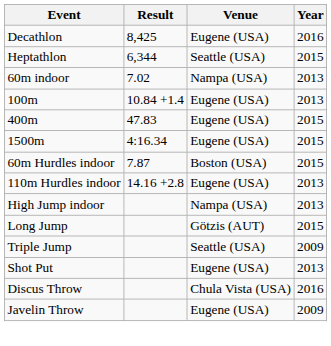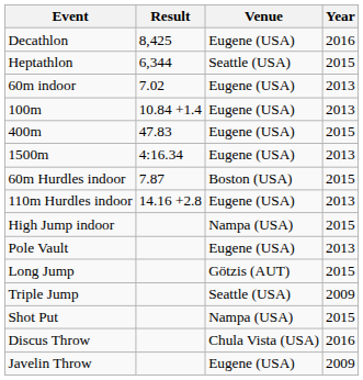60m indoor | Venue: Nampa (USA) -> Eugene (USA)
1500m | Year: 2015 -> 2013
High Jump indoor | Year: 2013 -> 2015
+ row: Pole Vault | Eugene (USA) | 2013
Shot Put | Venue: Eugene (USA) -> Nampa (USA)
Shot Put | Year: 2013 -> 2015
